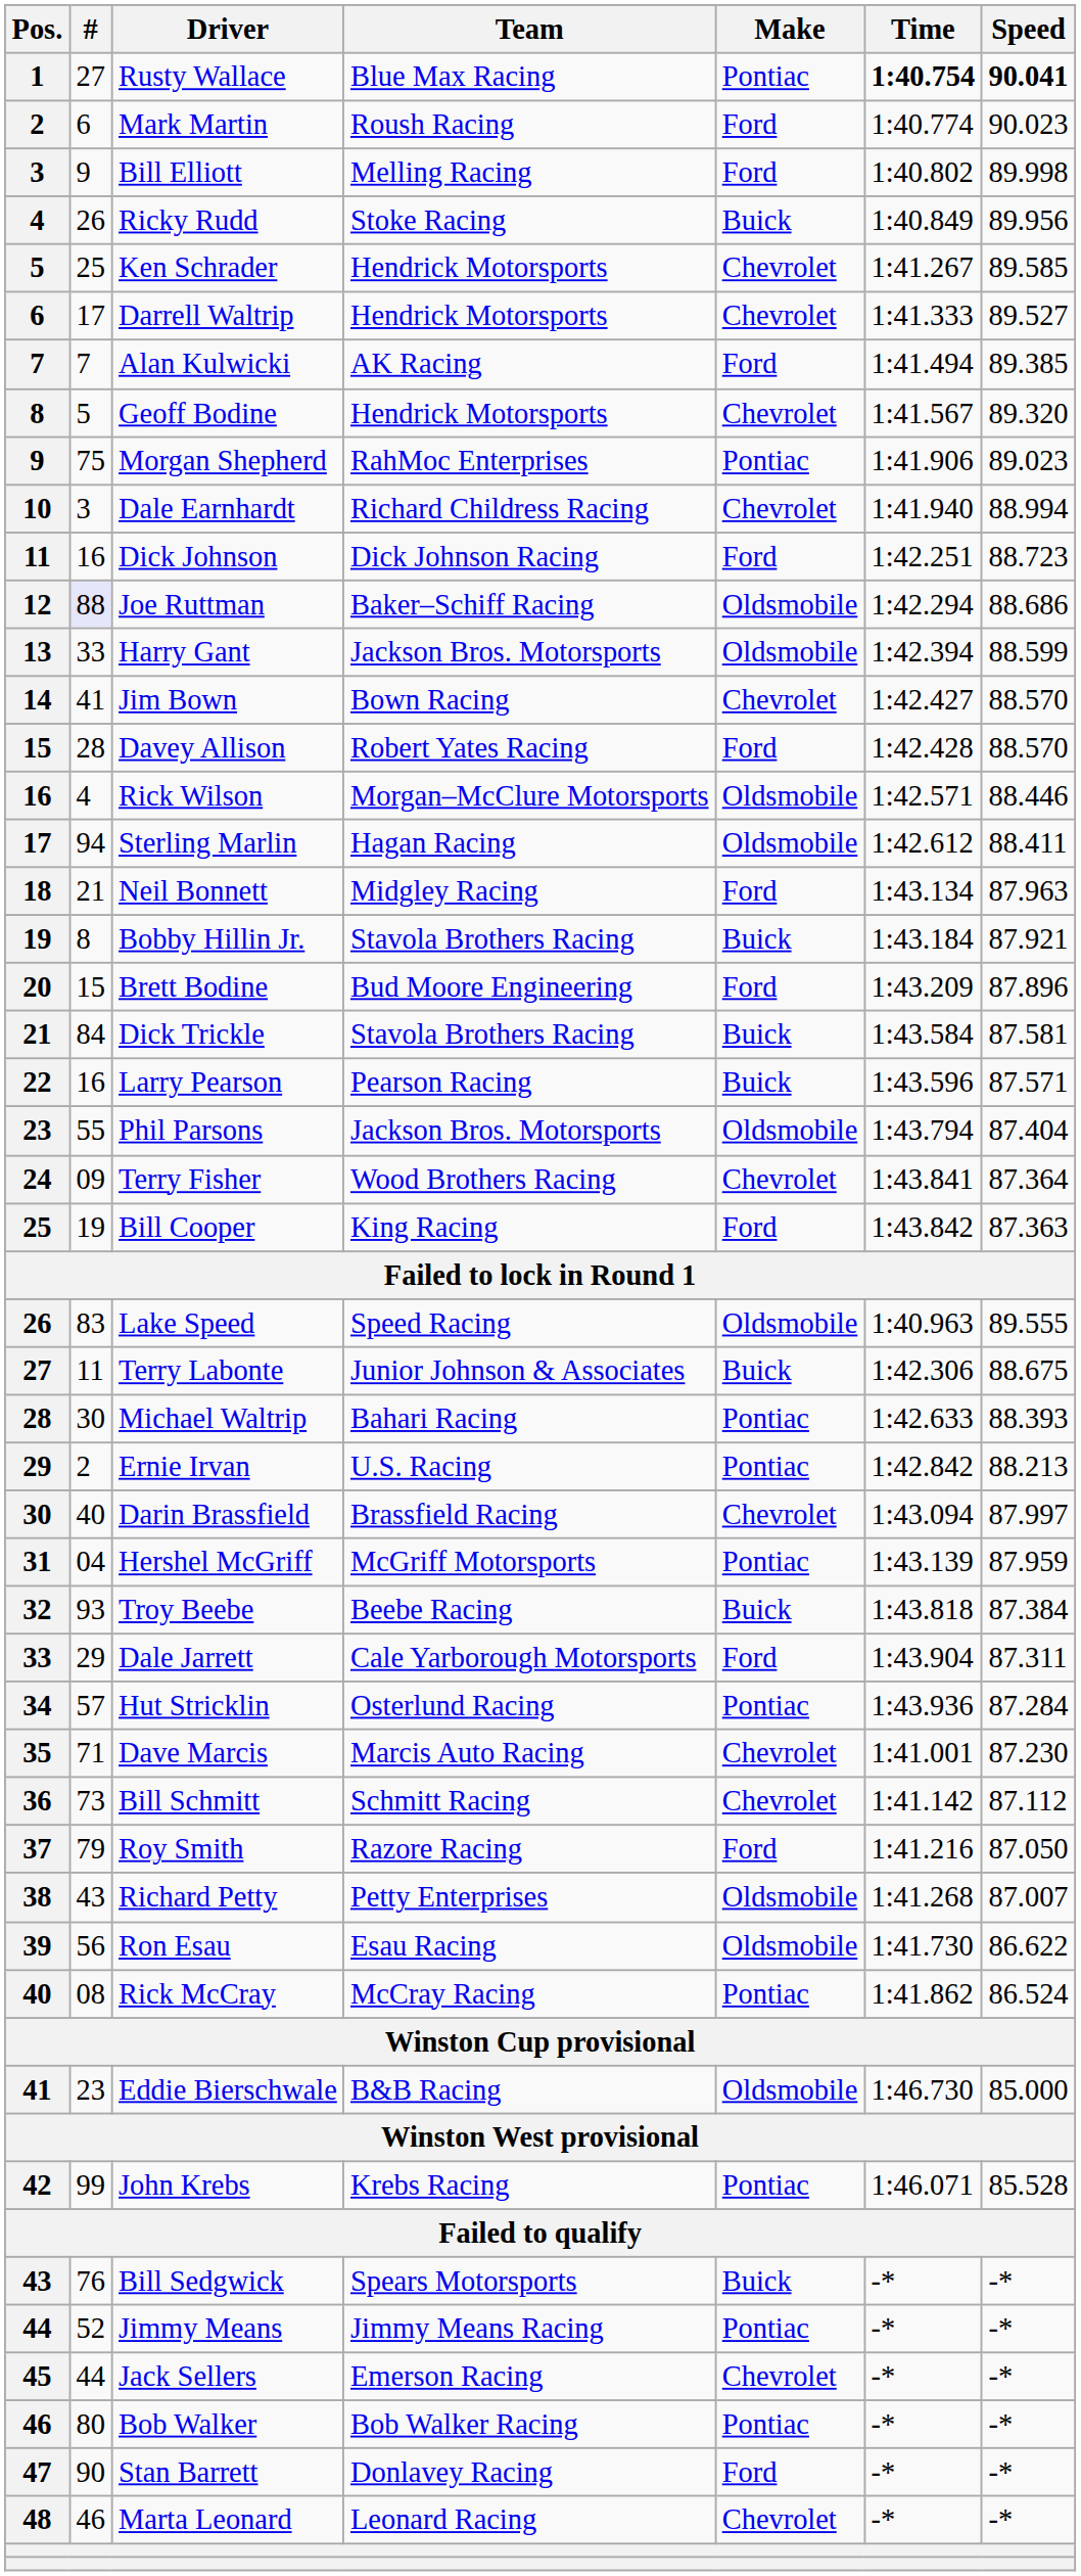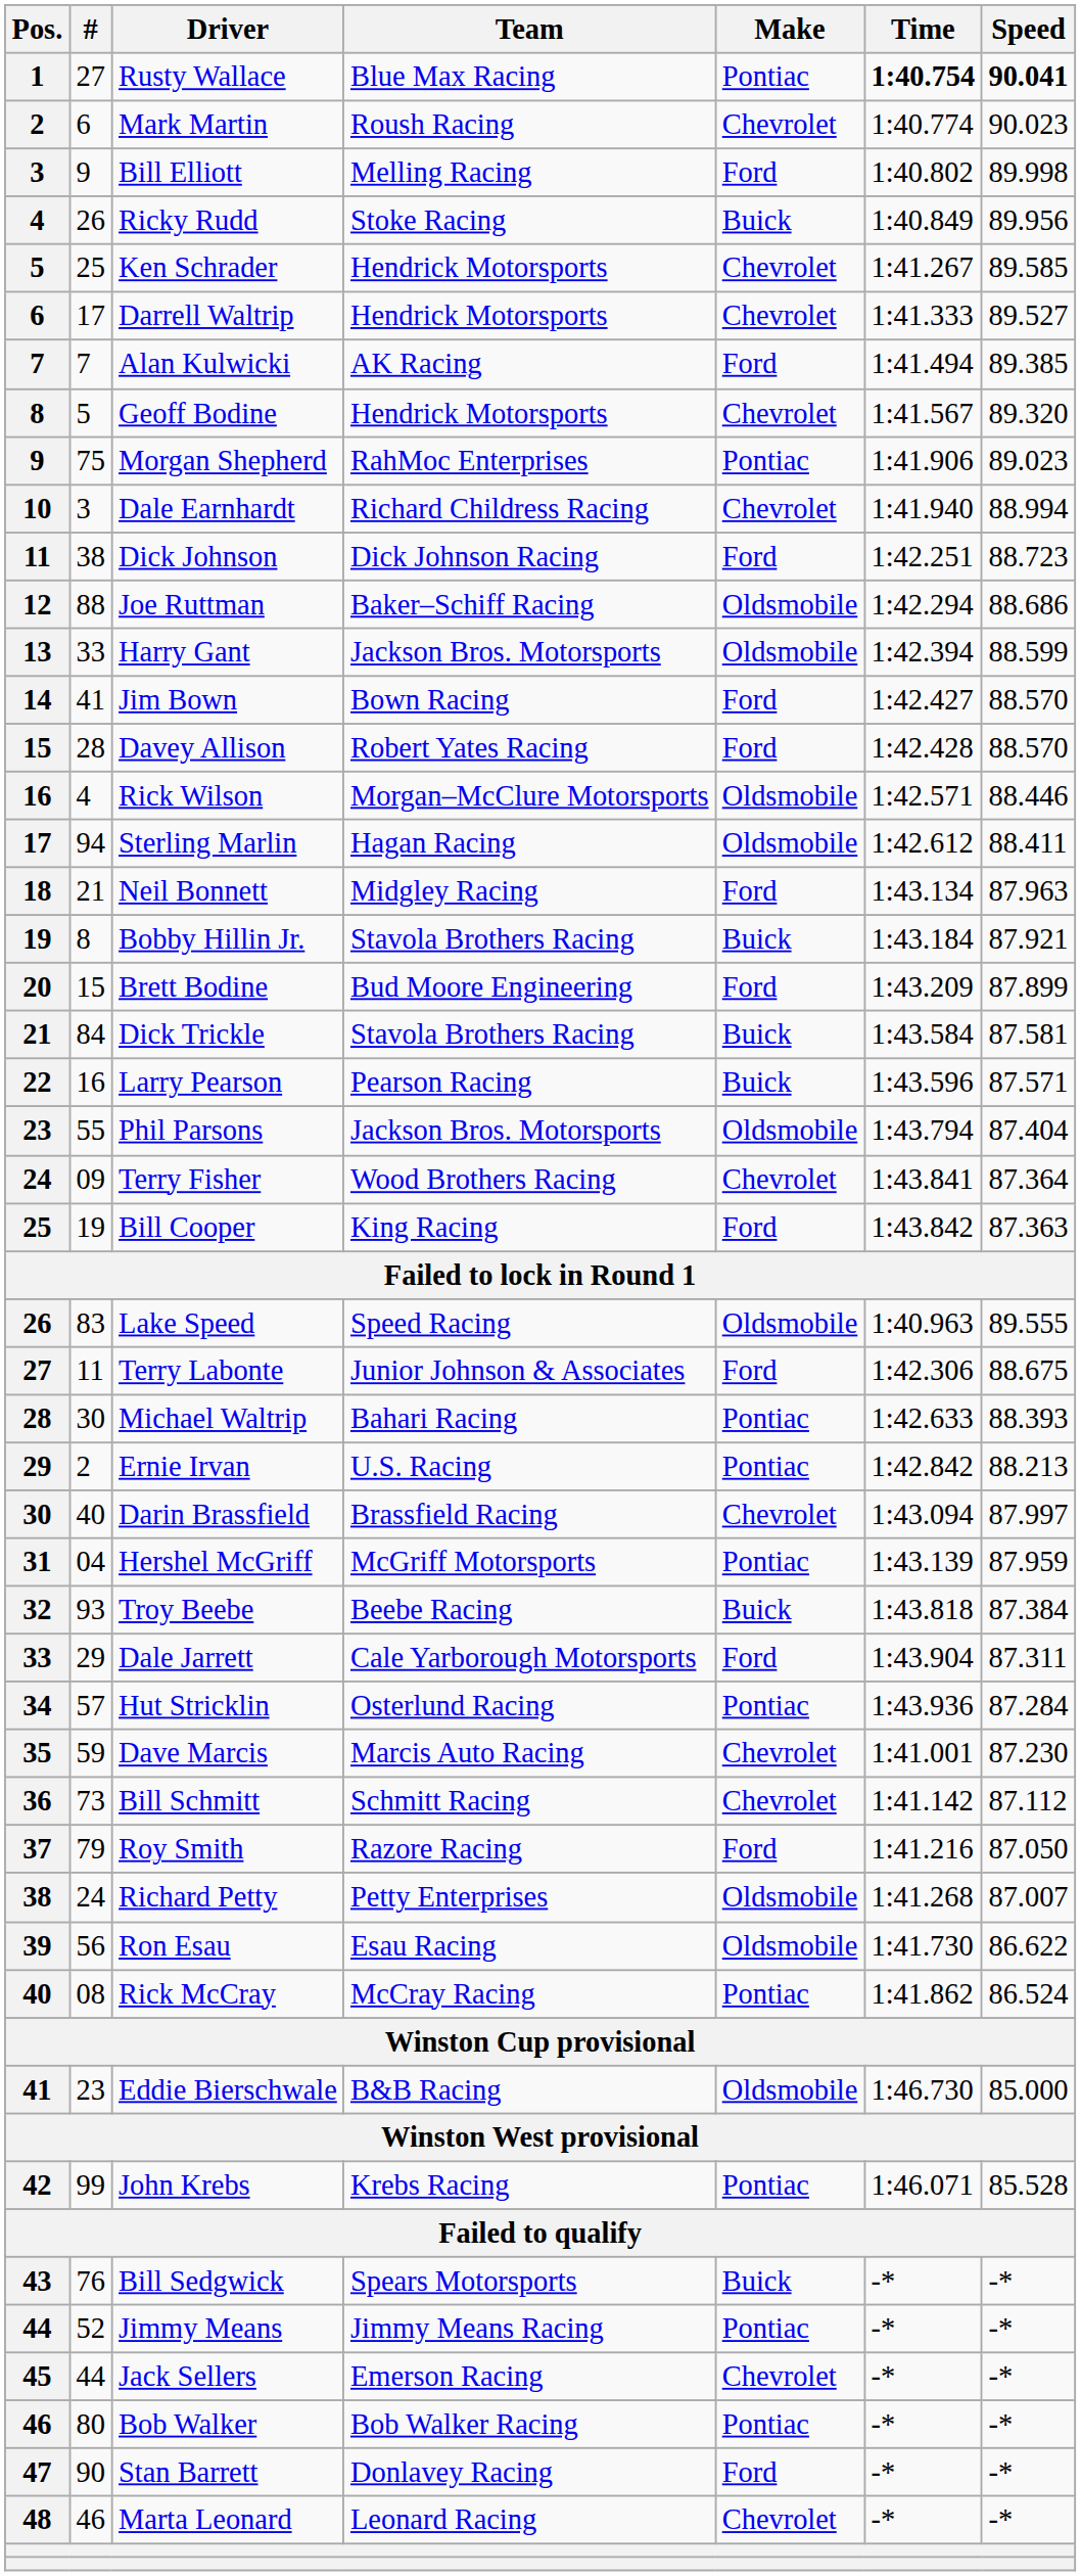Mark Martin | Make: Ford -> Chevrolet
Dick Johnson | #: 16 -> 38
Joe Ruttman | #: lavender background -> no background
Jim Bown | Make: Chevrolet -> Ford
Brett Bodine | Speed: 87.896 -> 87.899
Terry Labonte | Make: Buick -> Ford
Dave Marcis | #: 71 -> 59
Richard Petty | #: 43 -> 24
